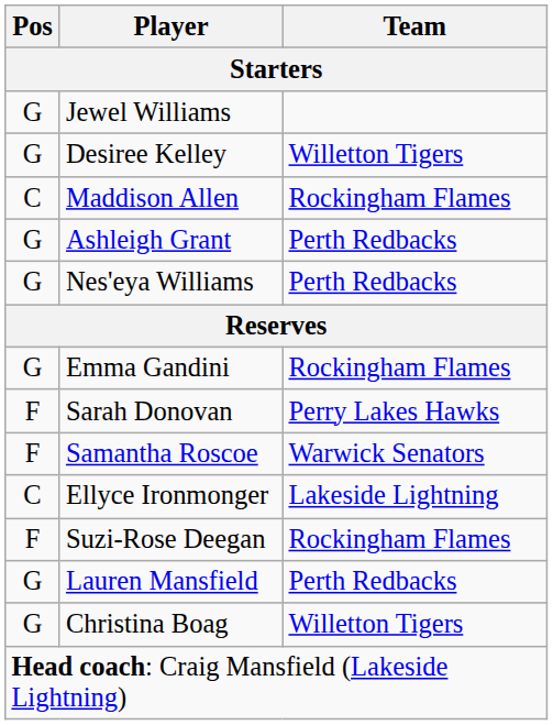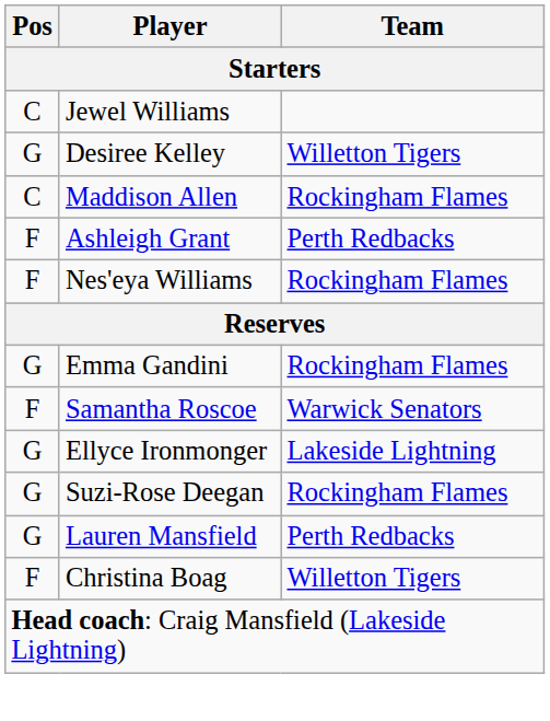Jewel Williams | Pos: G -> C
Ashleigh Grant | Pos: G -> F
Nes'eya Williams | Pos: G -> F
Nes'eya Williams | Team: Perth Redbacks -> Rockingham Flames
- row: F | Sarah Donovan | Perry Lakes Hawks
Ellyce Ironmonger | Pos: C -> G
Suzi-Rose Deegan | Pos: F -> G
Christina Boag | Pos: G -> F
